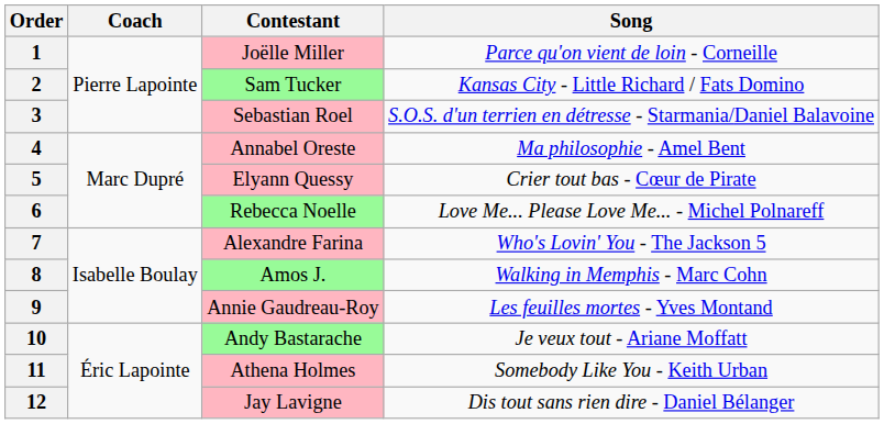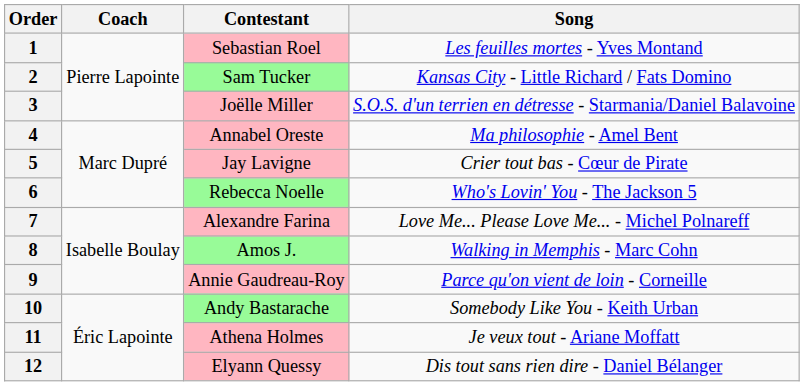1 | Contestant: Joëlle Miller -> Sebastian Roel
1 | Song: Parce qu'on vient de loin - Corneille -> Les feuilles mortes - Yves Montand
3 | Contestant: Sebastian Roel -> Joëlle Miller
5 | Contestant: Elyann Quessy -> Jay Lavigne
6 | Song: Love Me... Please Love Me... - Michel Polnareff -> Who's Lovin' You - The Jackson 5
7 | Song: Who's Lovin' You - The Jackson 5 -> Love Me... Please Love Me... - Michel Polnareff
9 | Song: Les feuilles mortes - Yves Montand -> Parce qu'on vient de loin - Corneille
10 | Song: Je veux tout - Ariane Moffatt -> Somebody Like You - Keith Urban
11 | Song: Somebody Like You - Keith Urban -> Je veux tout - Ariane Moffatt
12 | Contestant: Jay Lavigne -> Elyann Quessy
